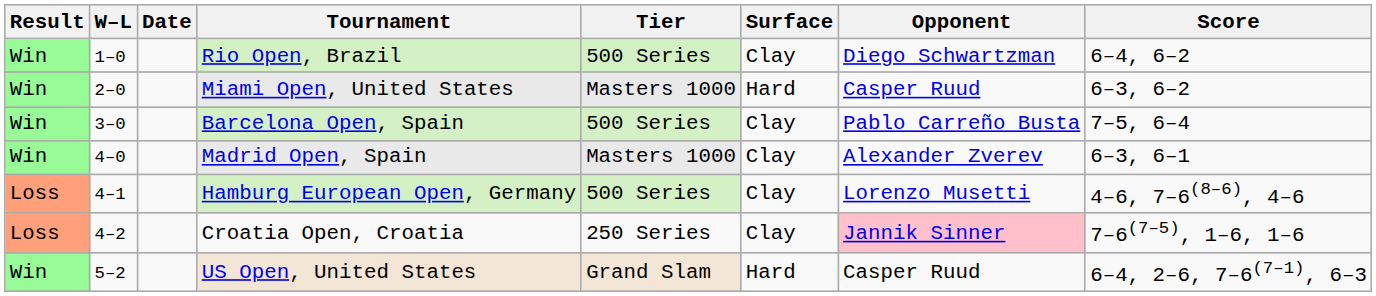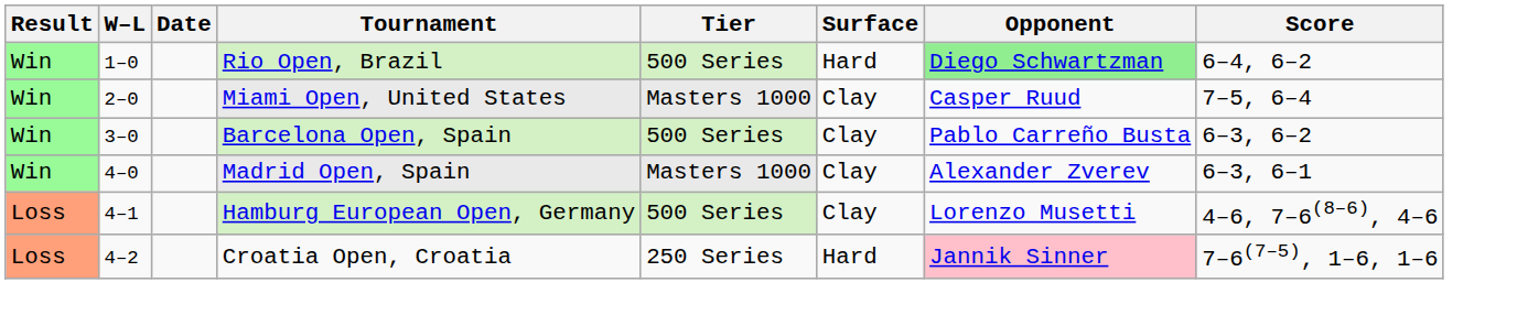Rio Open, Brazil | Surface: Clay -> Hard
Rio Open, Brazil | Opponent: no background -> lightgreen background
Miami Open, United States | Surface: Hard -> Clay
Miami Open, United States | Score: 6–3, 6–2 -> 7–5, 6–4
Barcelona Open, Spain | Score: 7–5, 6–4 -> 6–3, 6–2
Croatia Open, Croatia | Surface: Clay -> Hard
- row: Win | 5–2 | US Open, United States | Grand Slam | Hard | Casper Ruud | 6–4, 2–6, 7–6(7–1), 6–3
